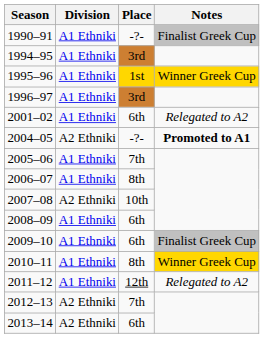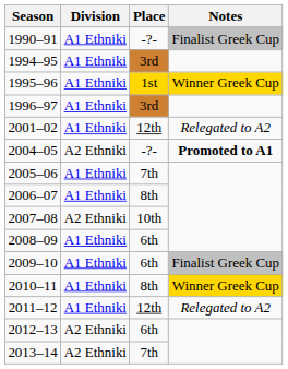2001–02 | Place: 6th -> 12th
2012–13 | Place: 7th -> 6th
2013–14 | Place: 6th -> 7th
